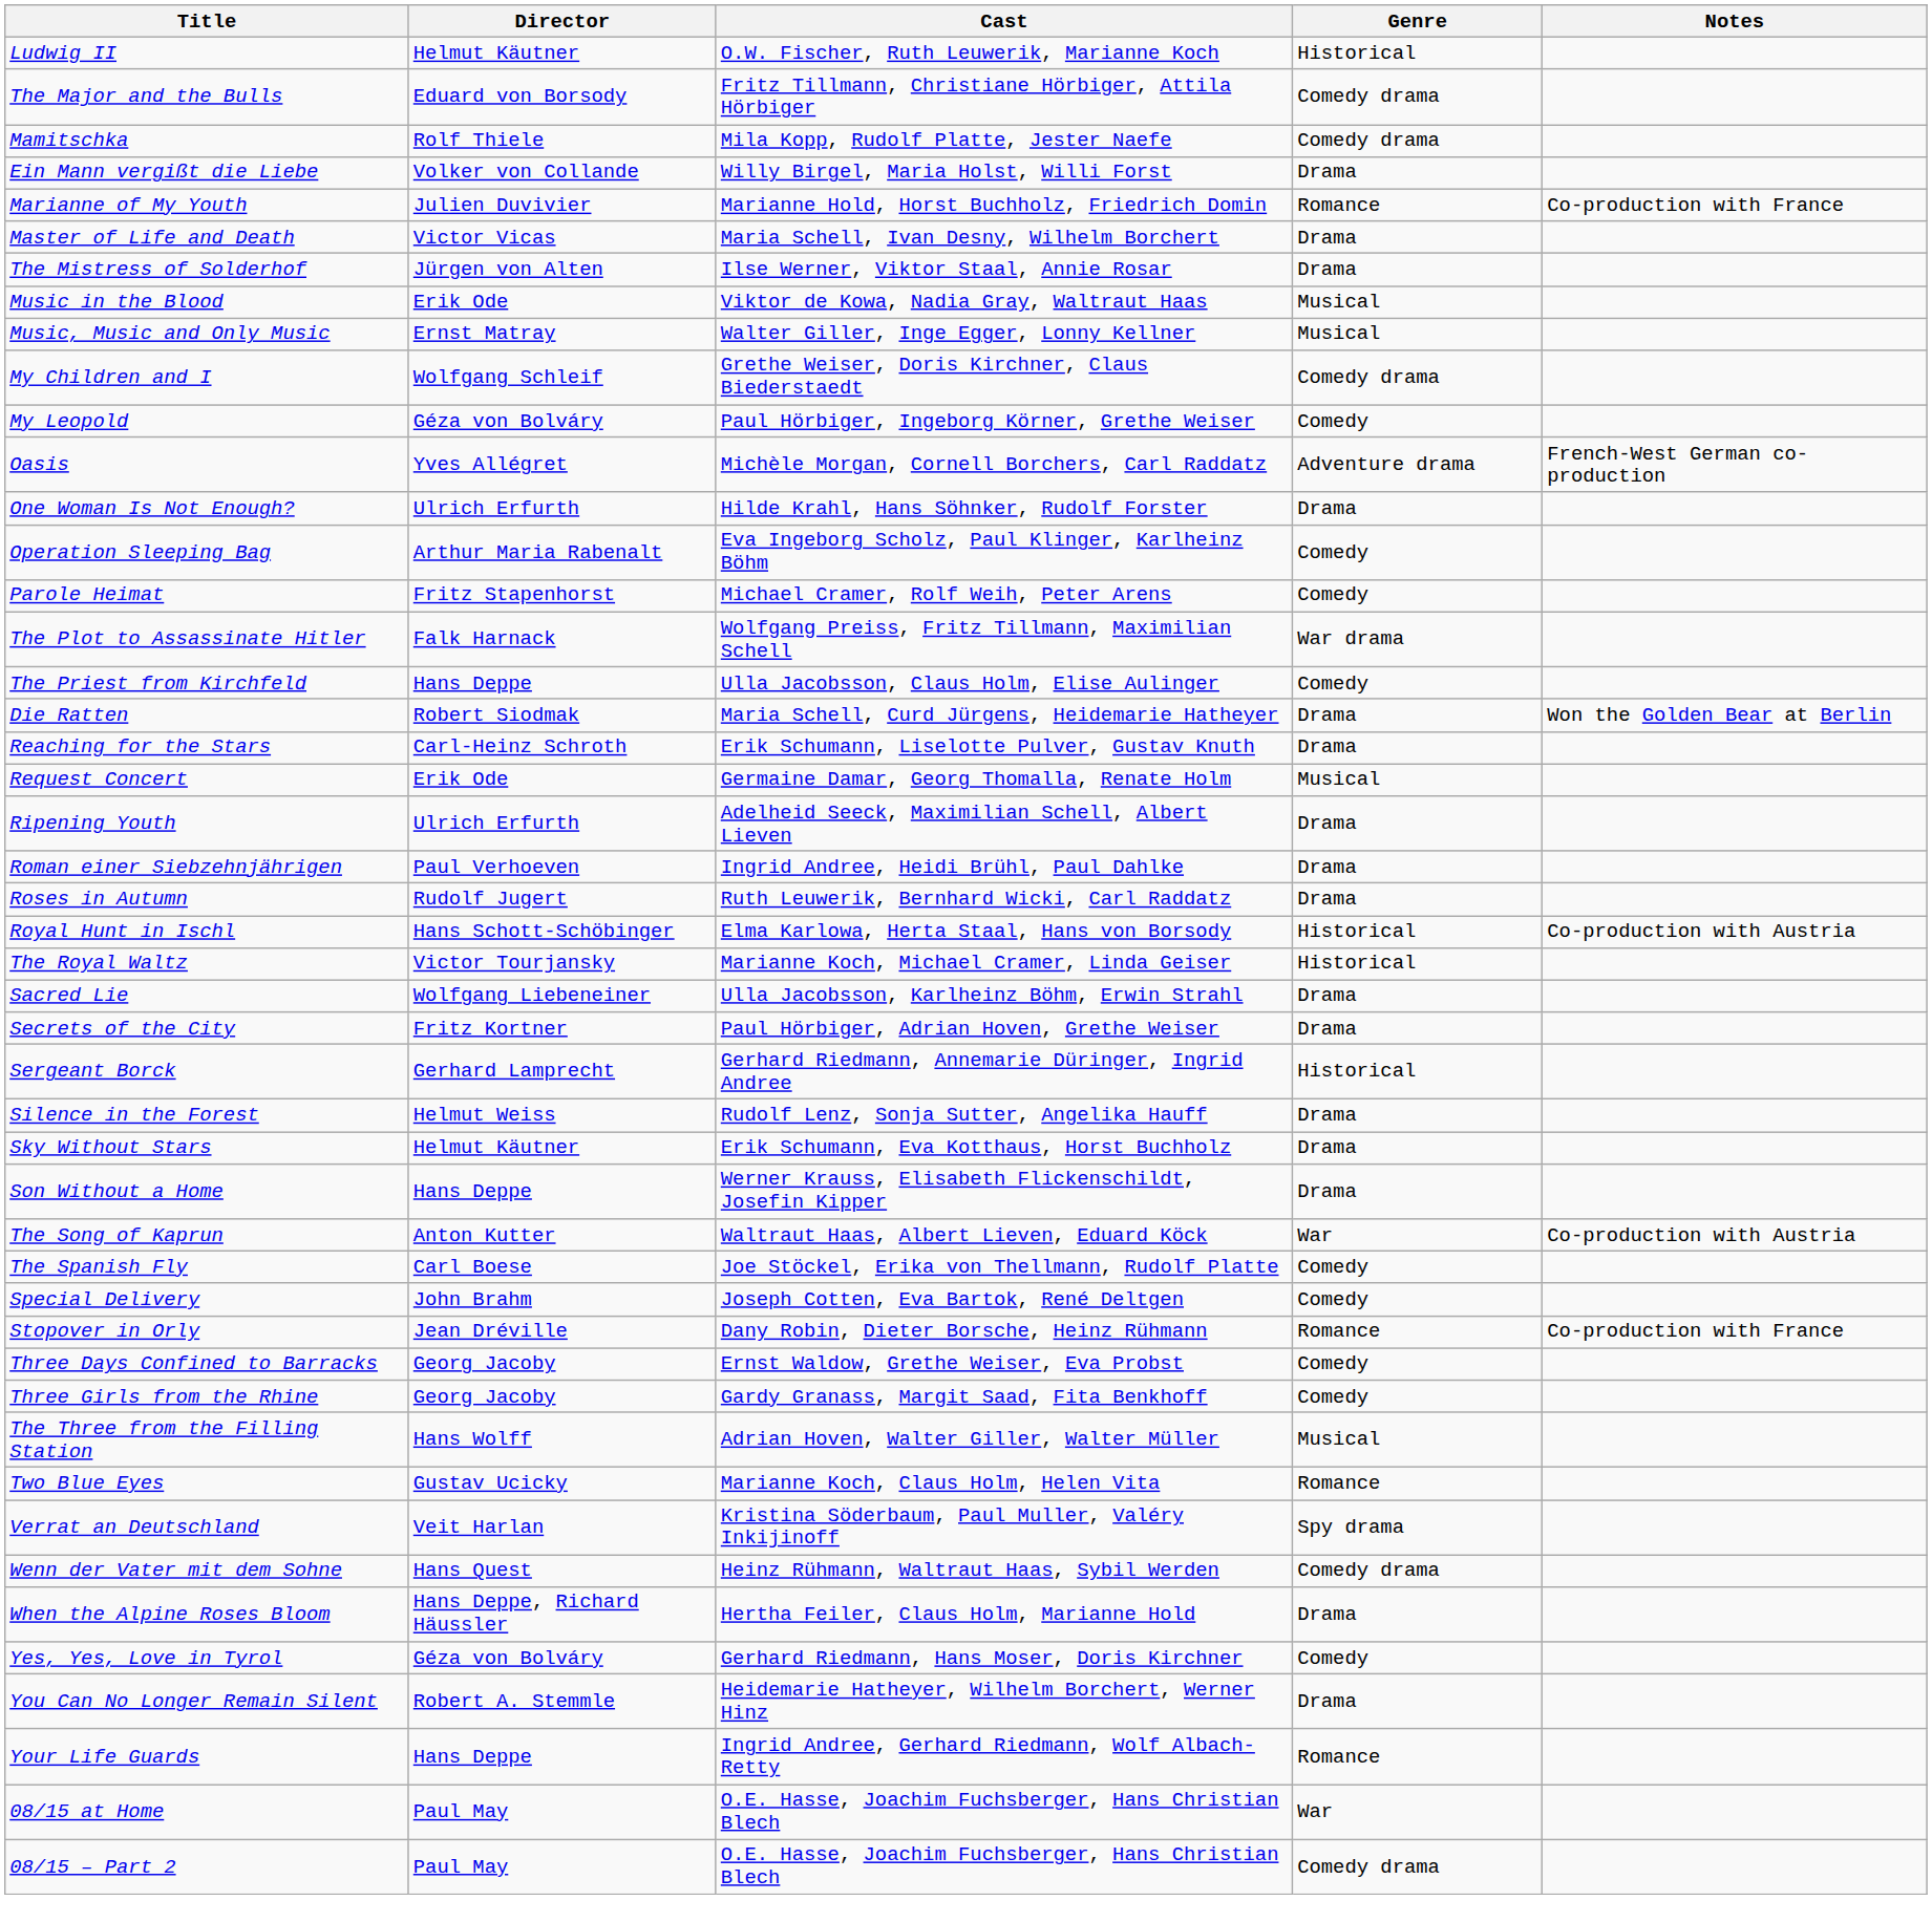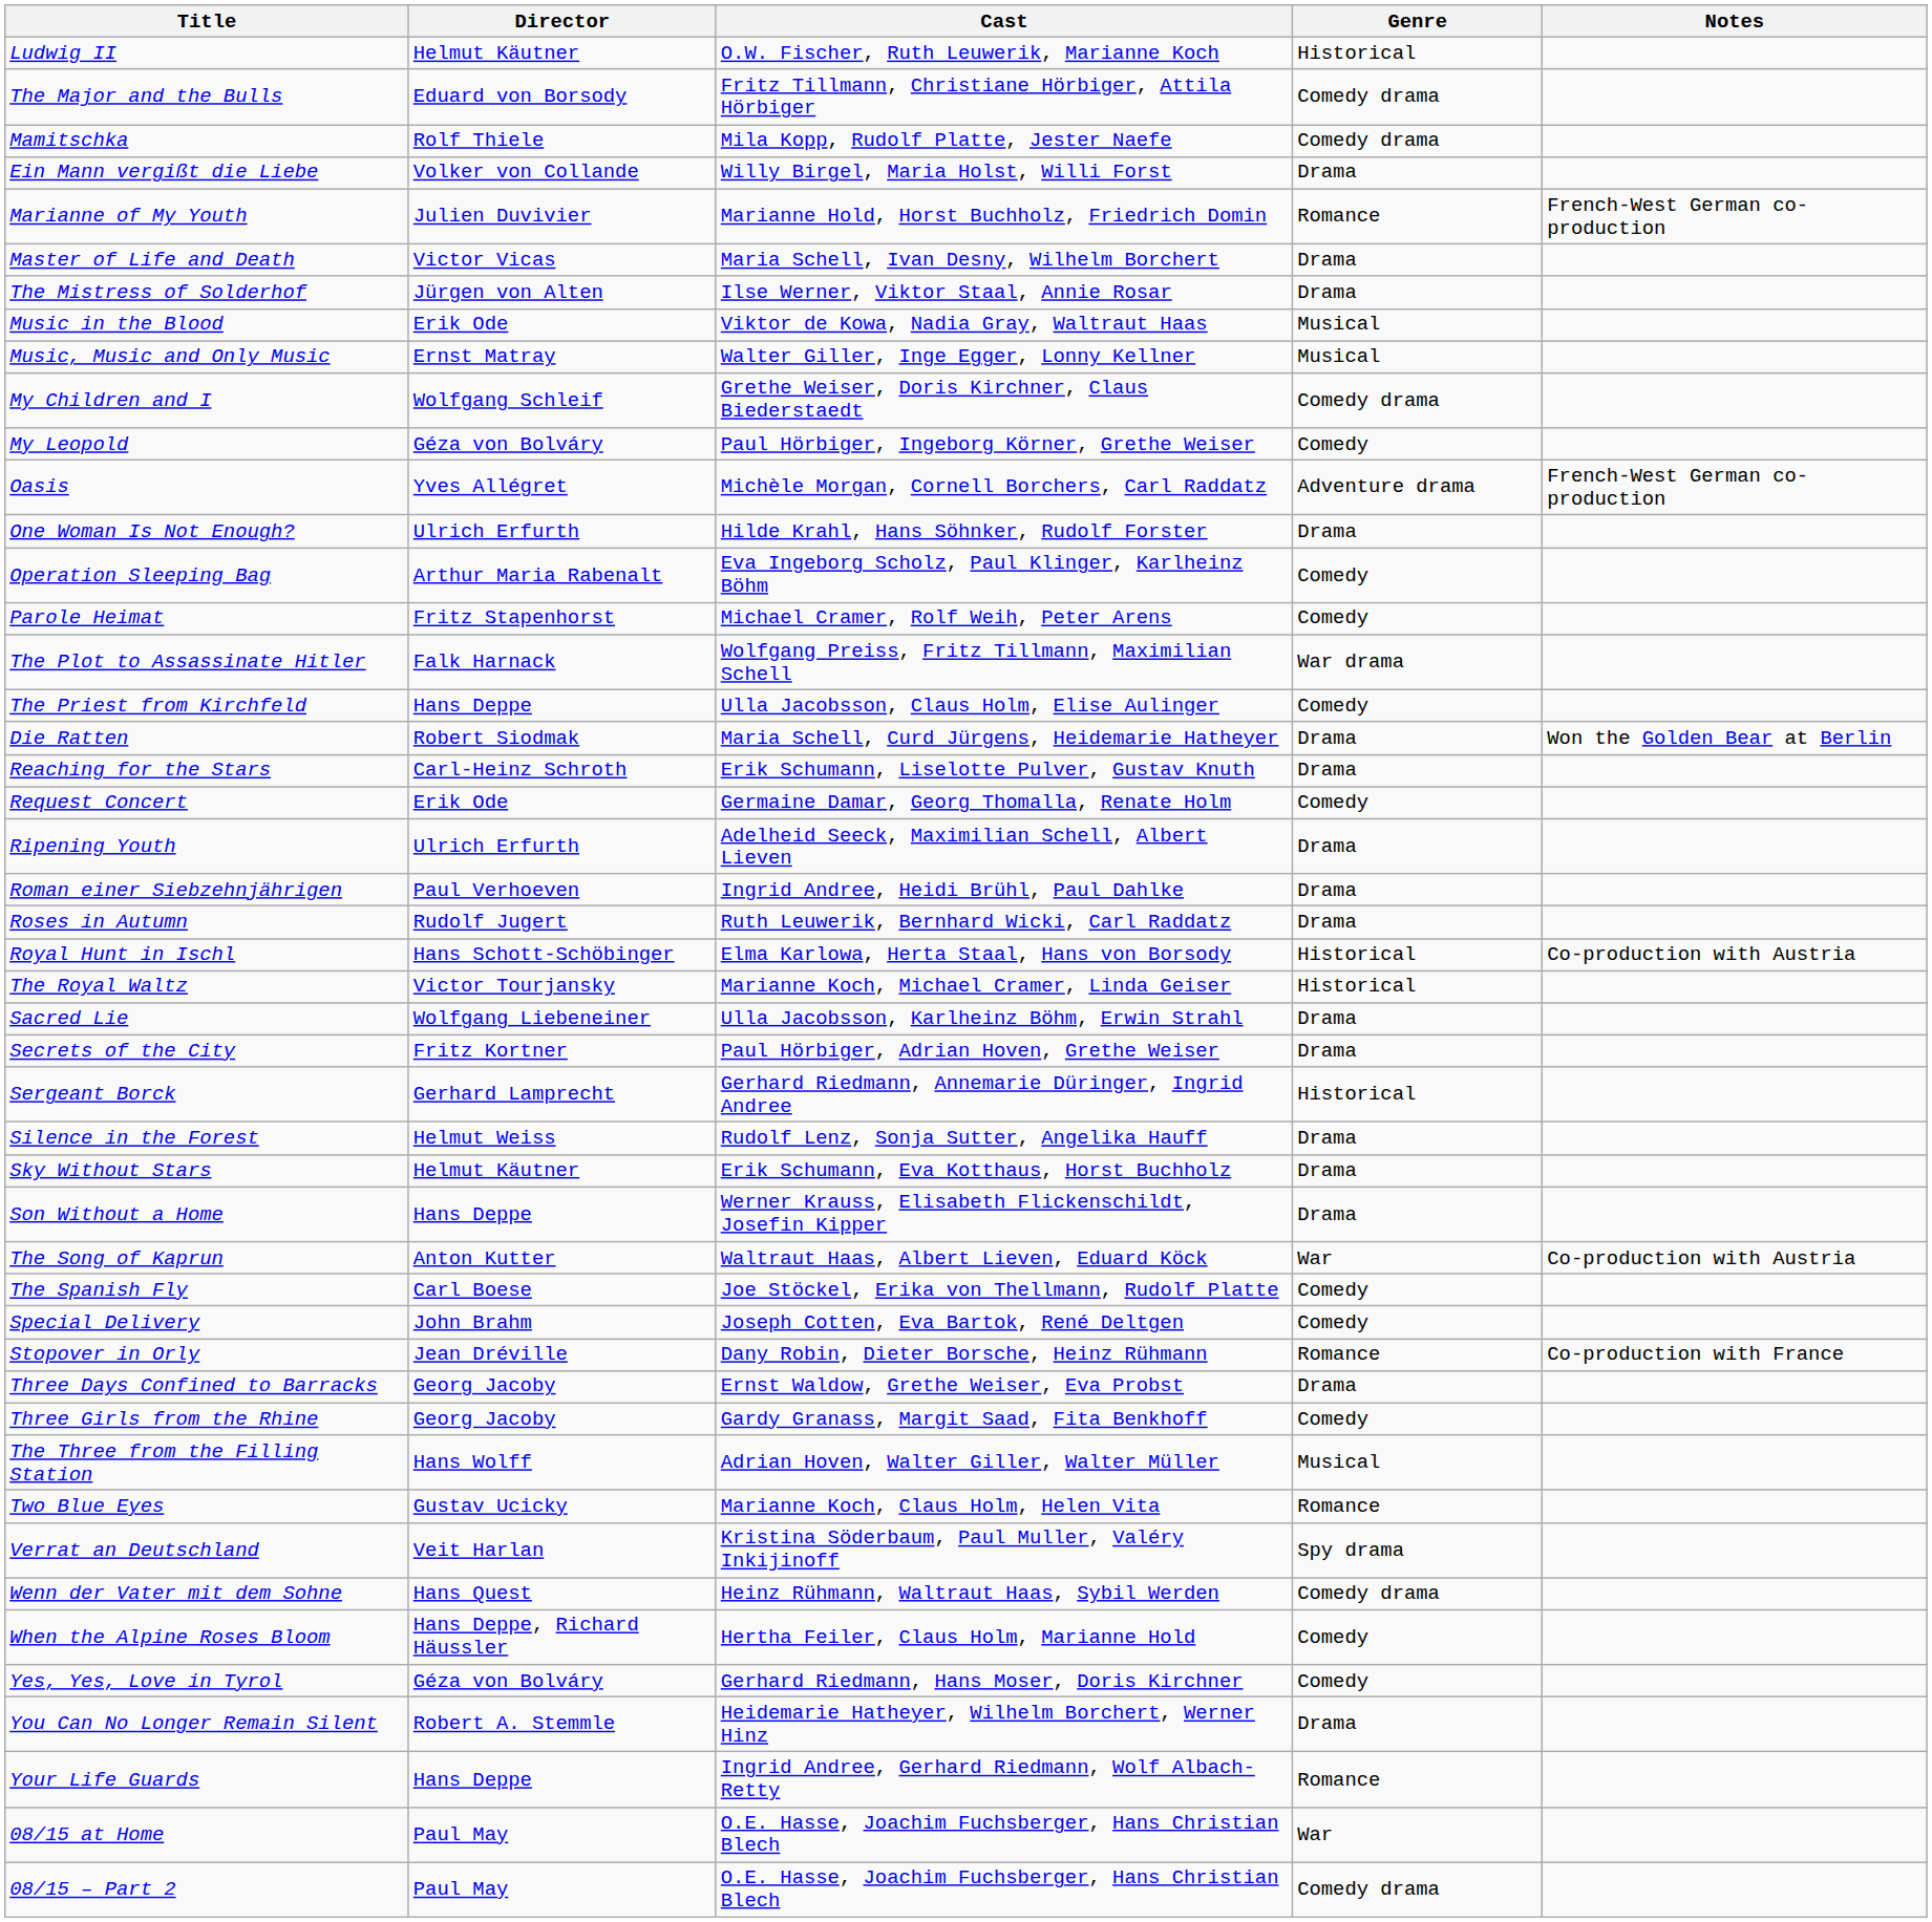Marianne of My Youth | Notes: Co-production with France -> French-West German co-production
Request Concert | Genre: Musical -> Comedy
Three Days Confined to Barracks | Genre: Comedy -> Drama
When the Alpine Roses Bloom | Genre: Drama -> Comedy
